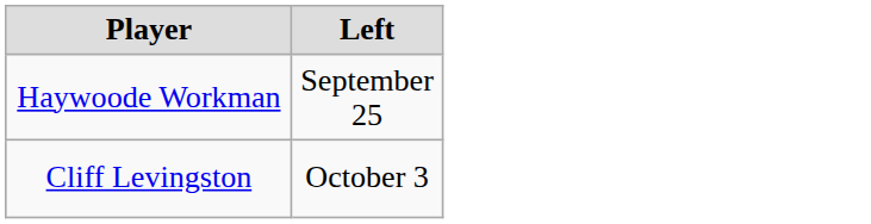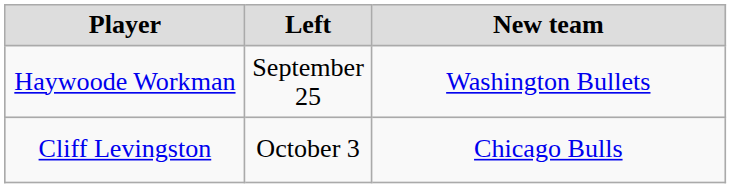+ column: New team | Washington Bullets | Chicago Bulls
